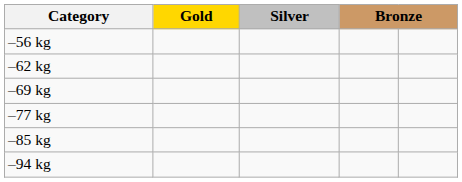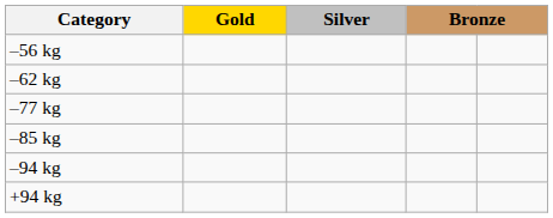- row: –69 kg
+ row: +94 kg
